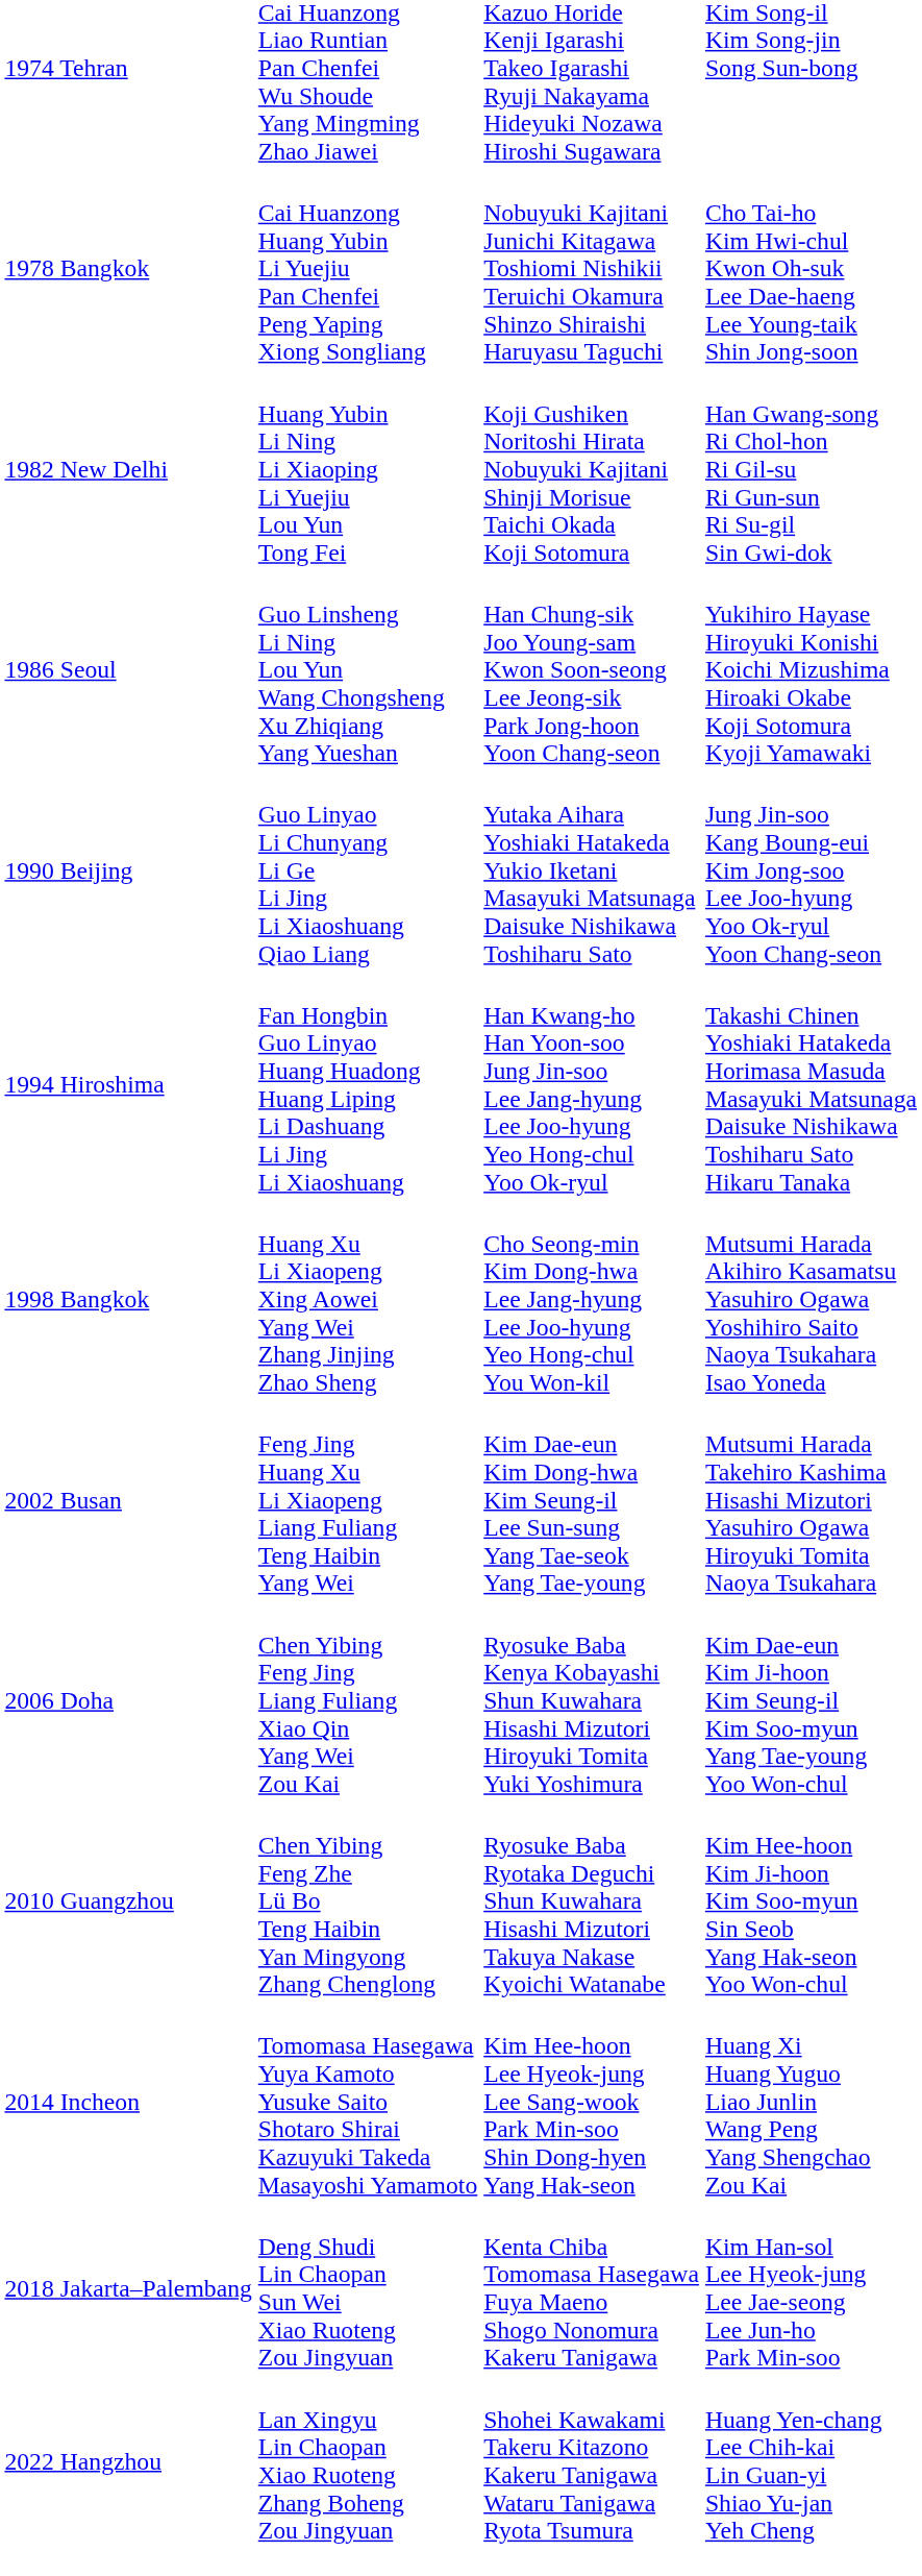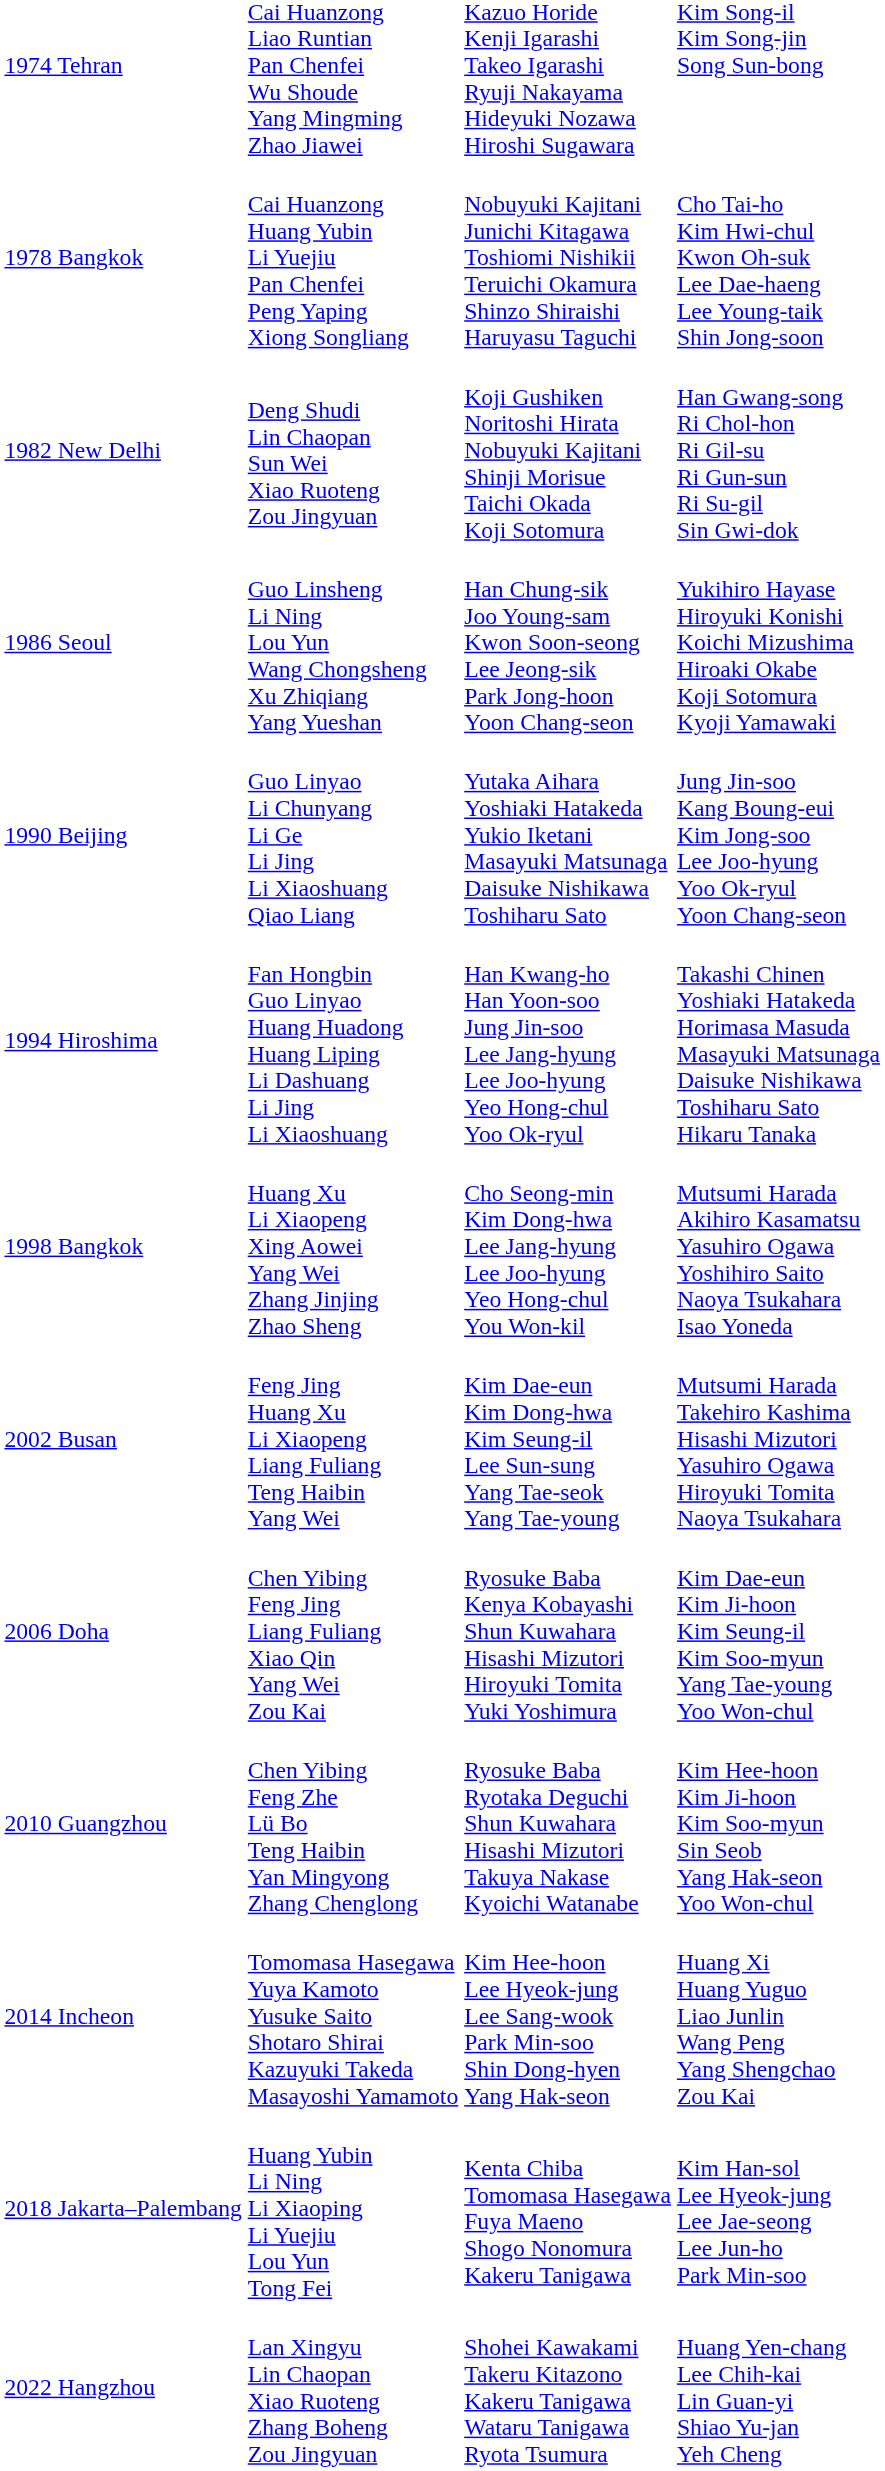1982 New Delhi | column 2: Huang Yubin Li Ning Li Xiaoping Li Yuejiu Lou Yun Tong Fei -> Deng Shudi Lin Chaopan Sun Wei Xiao Ruoteng Zou Jingyuan
2018 Jakarta–Palembang | column 2: Deng Shudi Lin Chaopan Sun Wei Xiao Ruoteng Zou Jingyuan -> Huang Yubin Li Ning Li Xiaoping Li Yuejiu Lou Yun Tong Fei
